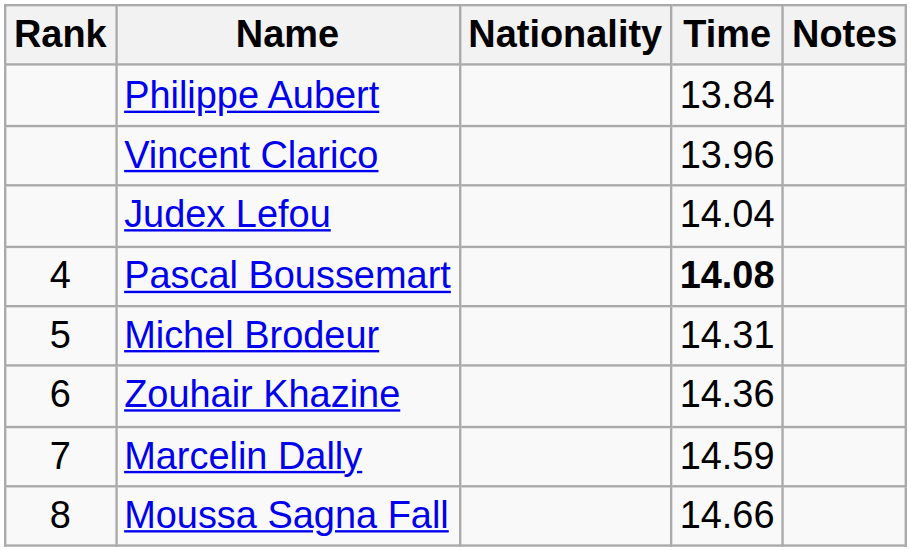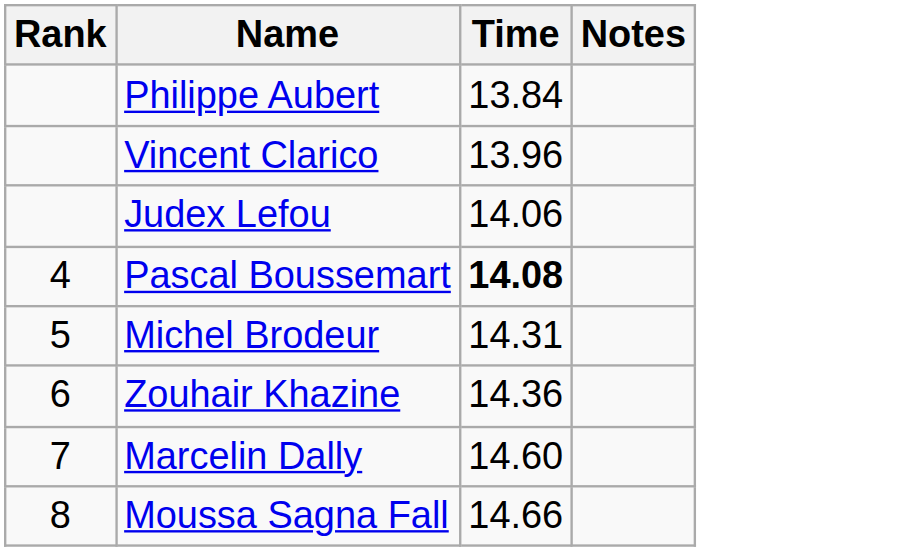- column: Nationality
Judex Lefou | Time: 14.04 -> 14.06
Marcelin Dally | Time: 14.59 -> 14.60
